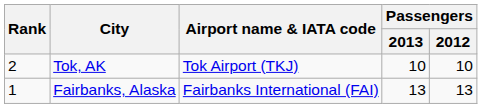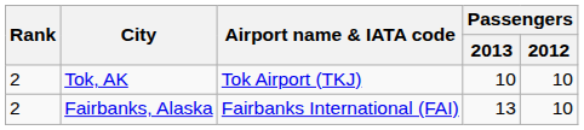Fairbanks, Alaska | Rank: 1 -> 2
Fairbanks, Alaska | Passengers / 2012: 13 -> 10
